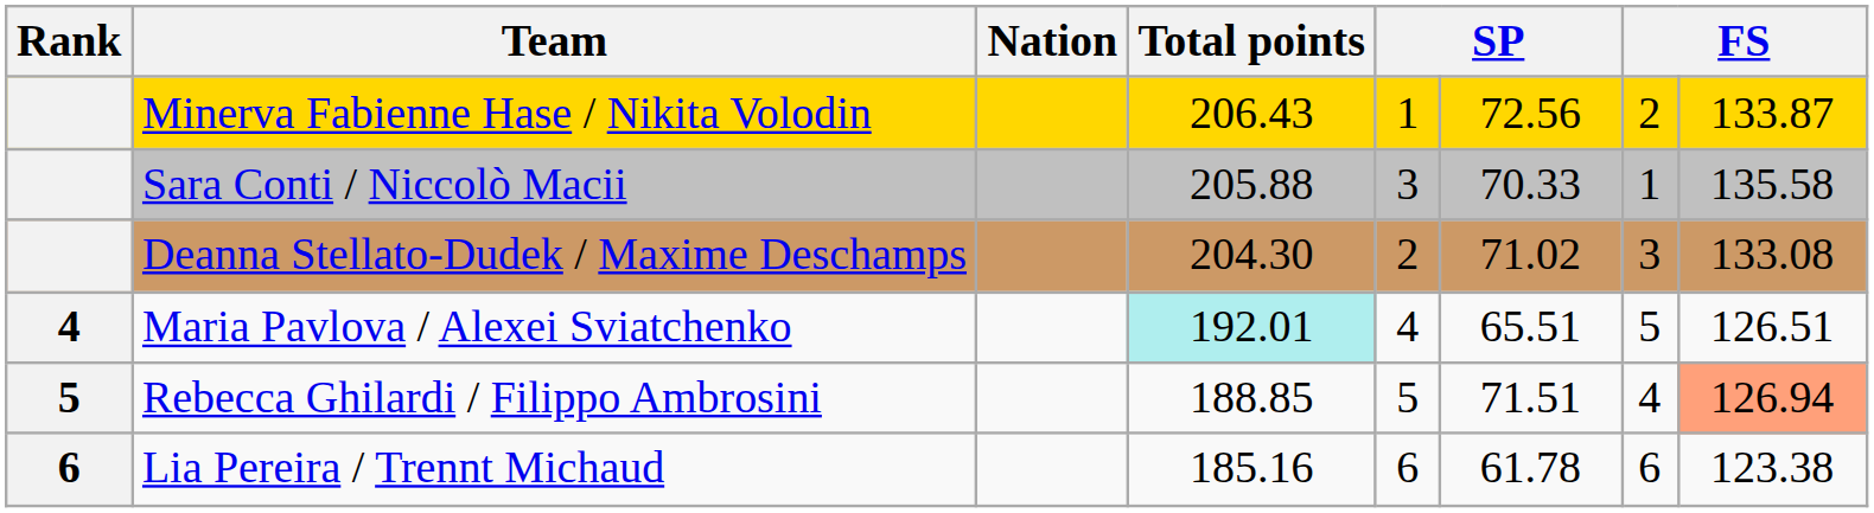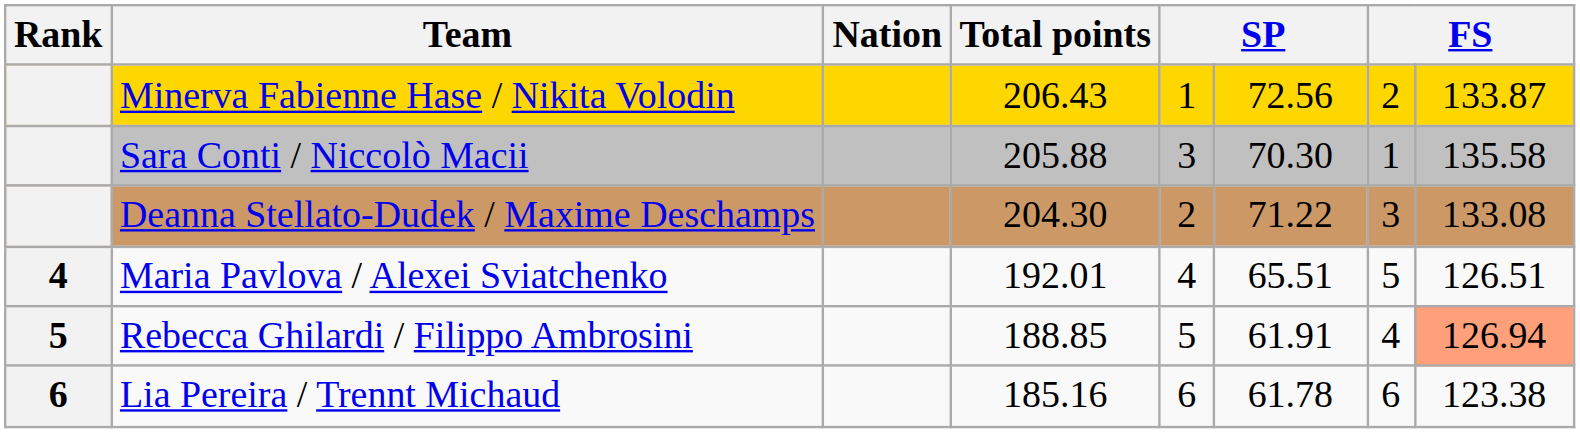Sara Conti / Niccolò Macii | column 6: 70.33 -> 70.30
Deanna Stellato-Dudek / Maxime Deschamps | column 6: 71.02 -> 71.22
Maria Pavlova / Alexei Sviatchenko | Total points: paleturquoise background -> no background
Rebecca Ghilardi / Filippo Ambrosini | column 6: 71.51 -> 61.91
